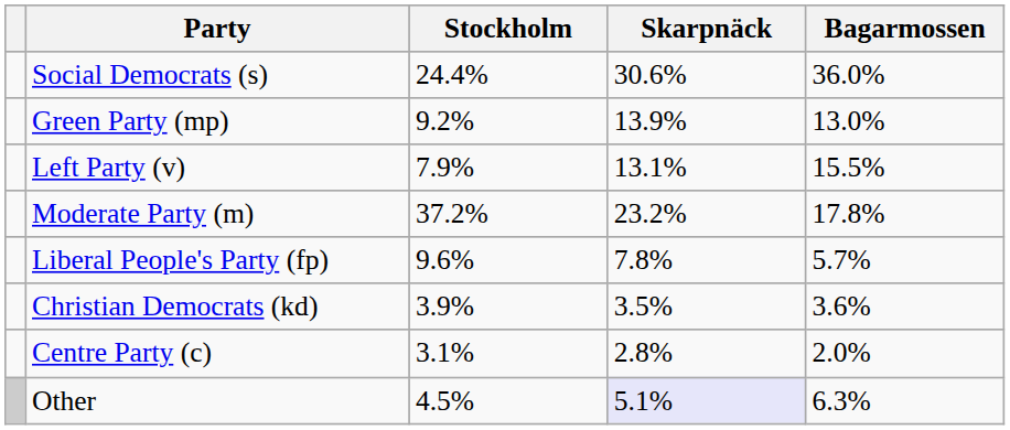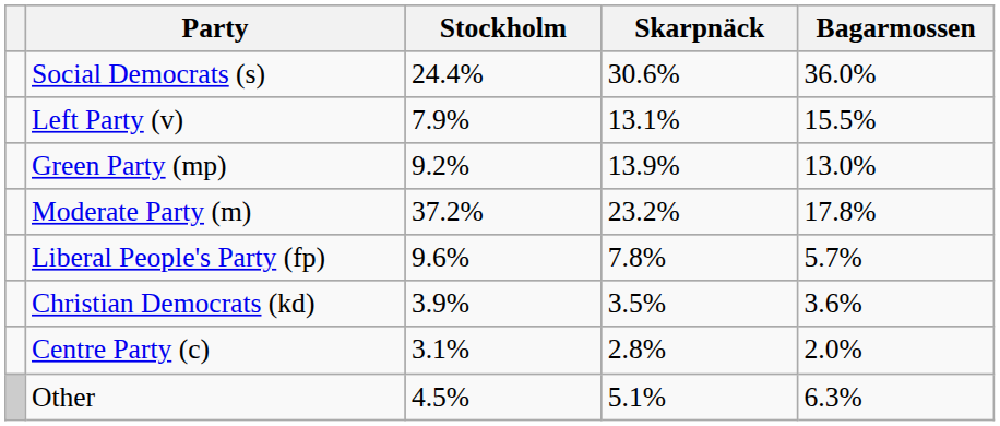rows swapped: Left Party (v) <-> Green Party (mp)
Other | Skarpnäck: lavender background -> no background
